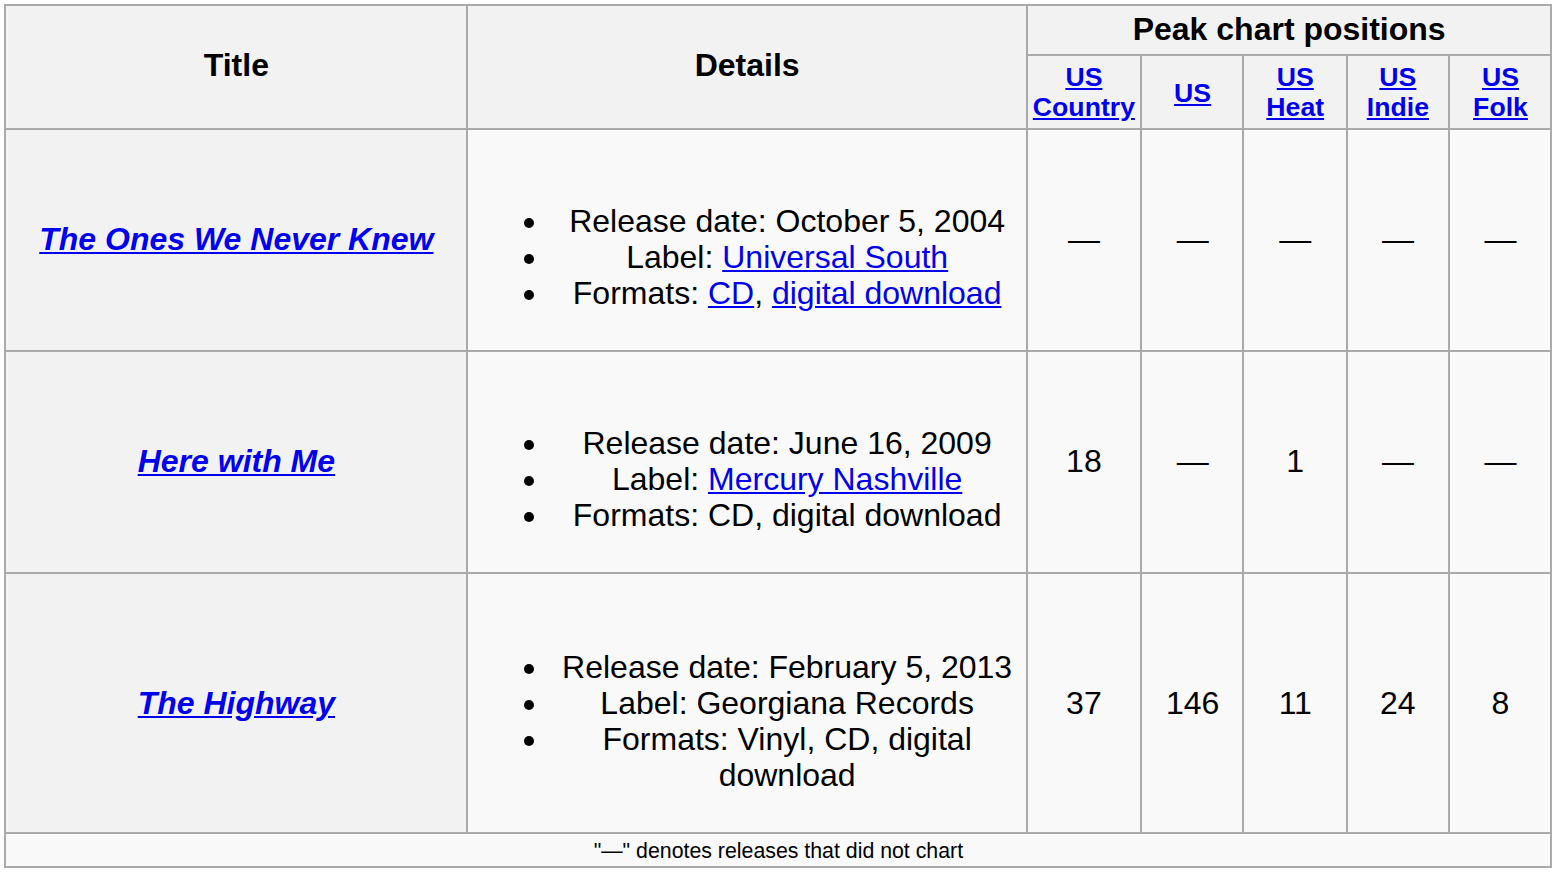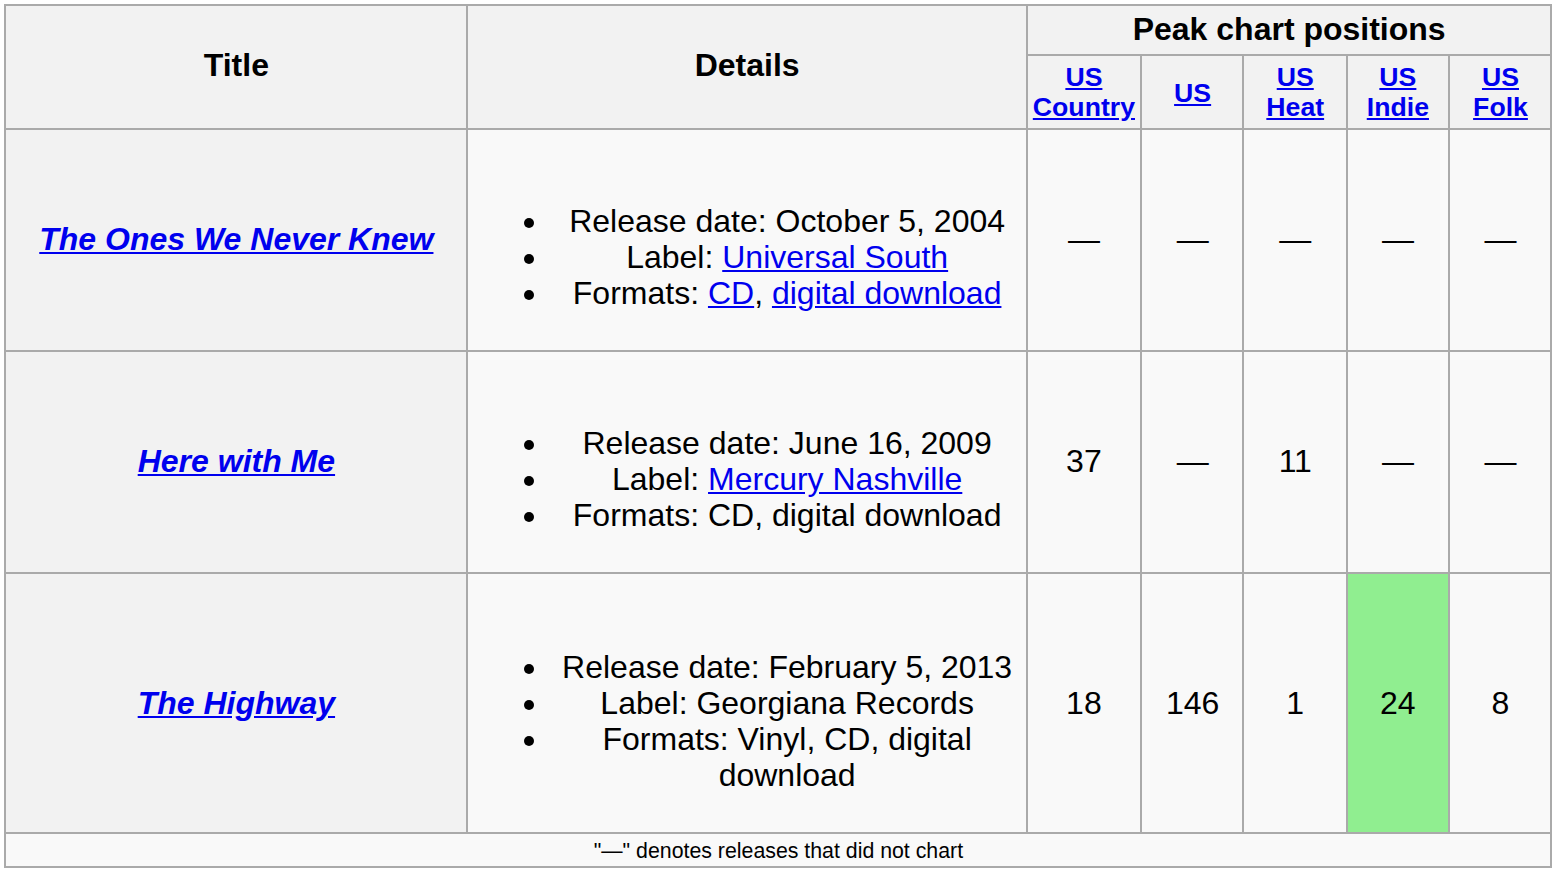Here with Me | Peak chart positions / US Country: 18 -> 37
Here with Me | Peak chart positions / US Heat: 1 -> 11
The Highway | Peak chart positions / US Country: 37 -> 18
The Highway | Peak chart positions / US Heat: 11 -> 1
The Highway | Peak chart positions / US Indie: no background -> lightgreen background
